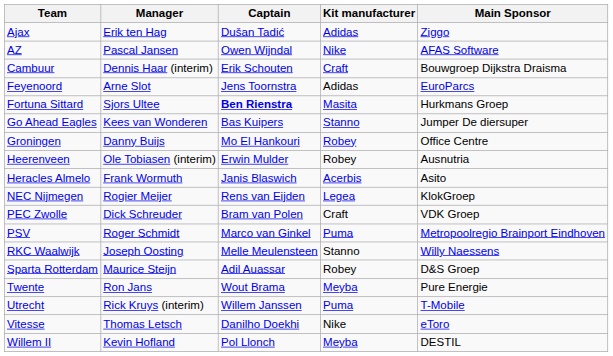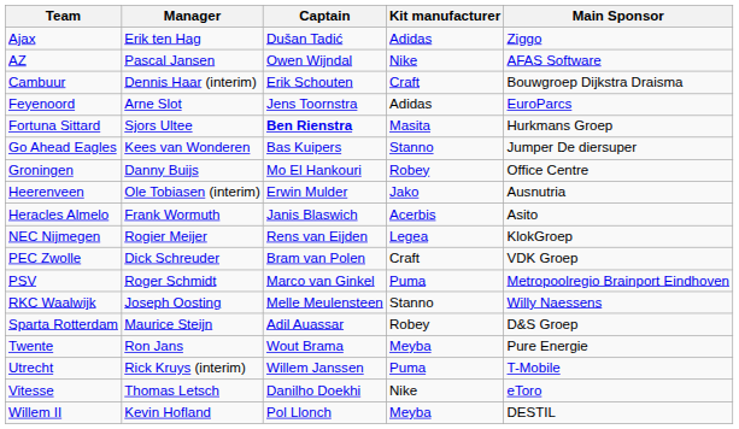Heerenveen | Kit manufacturer: Robey -> Jako
